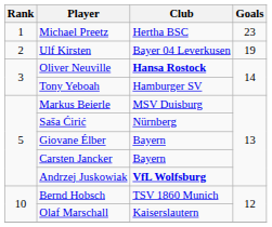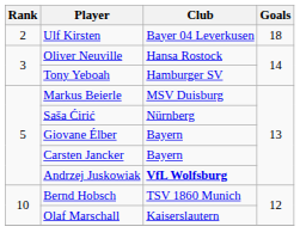- row: 1 | Michael Preetz | Hertha BSC | 23
Ulf Kirsten | Goals: 19 -> 18
Oliver Neuville | Club: bold -> normal
